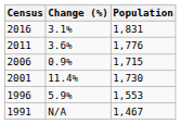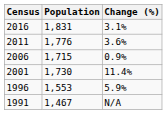columns swapped: Population <-> Change (%)
